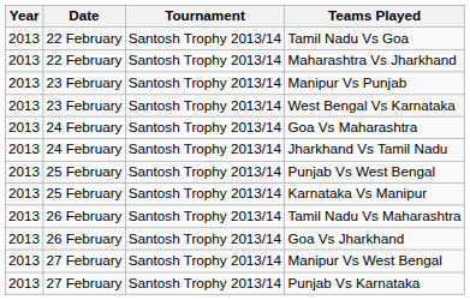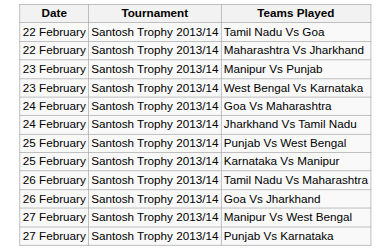- column: Year | 2013 | 2013 | 2013 | 2013 | 2013 | 2013 | 2013 | 2013 | 2013 | 2013 | 2013 | 2013
